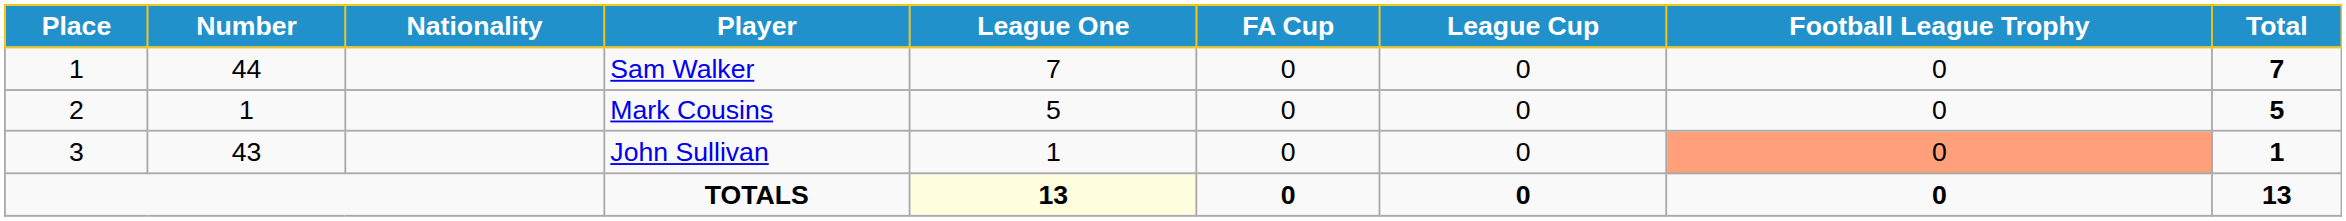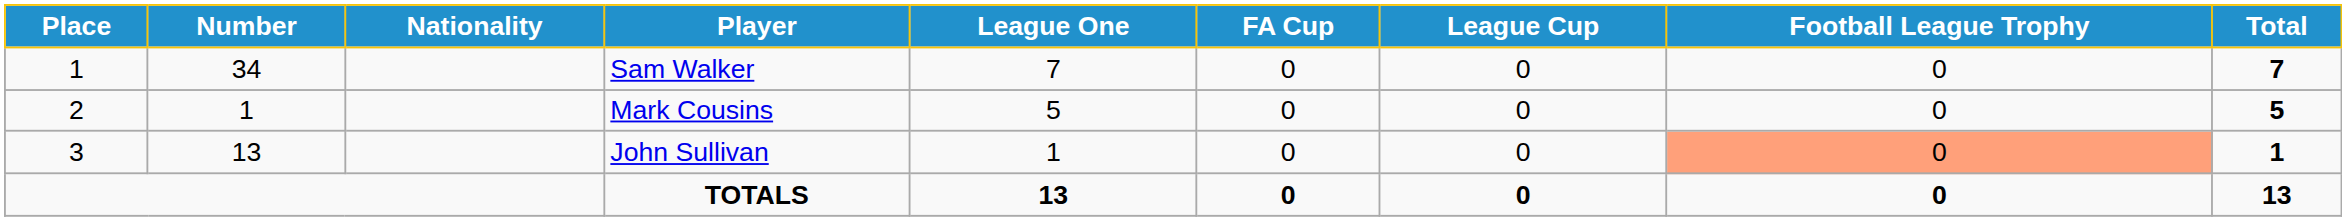Sam Walker | Number: 44 -> 34
John Sullivan | Number: 43 -> 13
TOTALS | League One: lightyellow background -> no background
